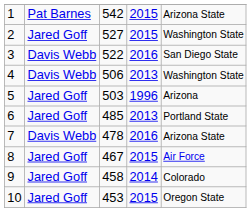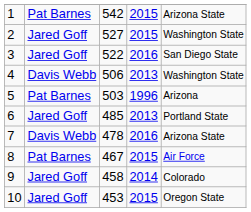3 | column 2: Davis Webb -> Jared Goff
5 | column 2: Jared Goff -> Pat Barnes
8 | column 2: Jared Goff -> Pat Barnes
